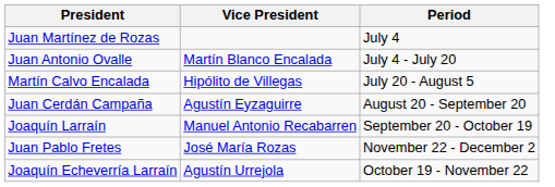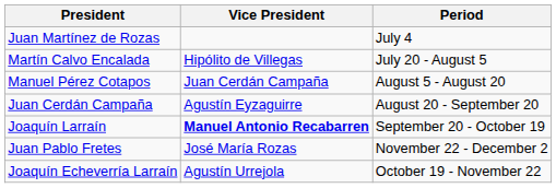- row: Juan Antonio Ovalle | Martín Blanco Encalada | July 4 - July 20
+ row: Manuel Pérez Cotapos | Juan Cerdán Campaña | August 5 - August 20
Joaquín Larraín | Vice President: normal -> bold
